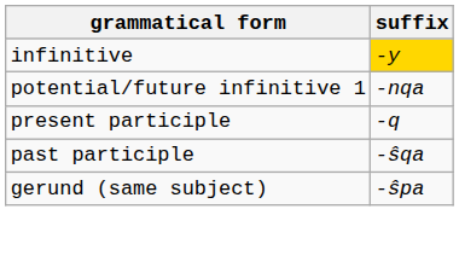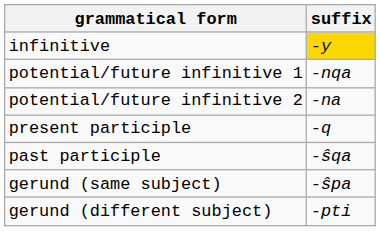+ row: potential/future infinitive 2 | -na
+ row: gerund (different subject) | -pti
